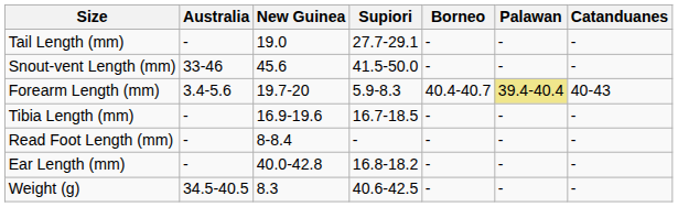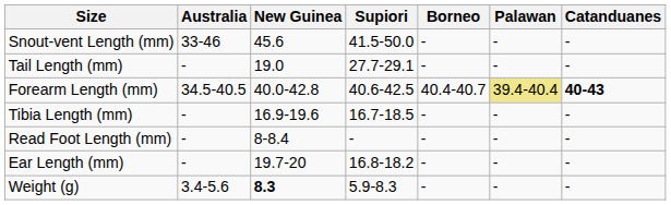rows swapped: Snout-vent Length (mm) <-> Tail Length (mm)
Forearm Length (mm) | Australia: 3.4-5.6 -> 34.5-40.5
Forearm Length (mm) | New Guinea: 19.7-20 -> 40.0-42.8
Forearm Length (mm) | Supiori: 5.9-8.3 -> 40.6-42.5
Forearm Length (mm) | Catanduanes: normal -> bold
Ear Length (mm) | New Guinea: 40.0-42.8 -> 19.7-20
Weight (g) | Australia: 34.5-40.5 -> 3.4-5.6
Weight (g) | New Guinea: normal -> bold
Weight (g) | Supiori: 40.6-42.5 -> 5.9-8.3
